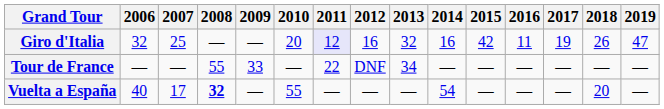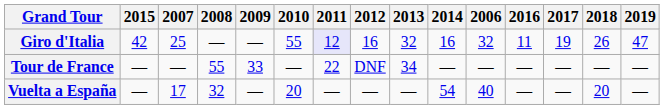columns swapped: 2006 <-> 2015
Giro d'Italia | 2010: 20 -> 55
Vuelta a España | 2008: bold -> normal
Vuelta a España | 2010: 55 -> 20
